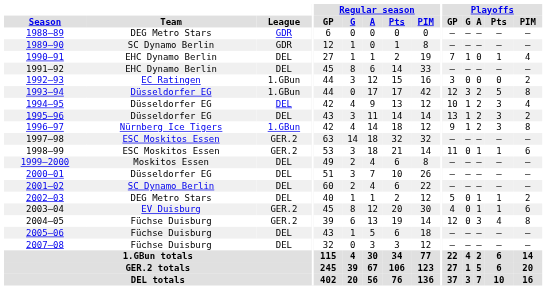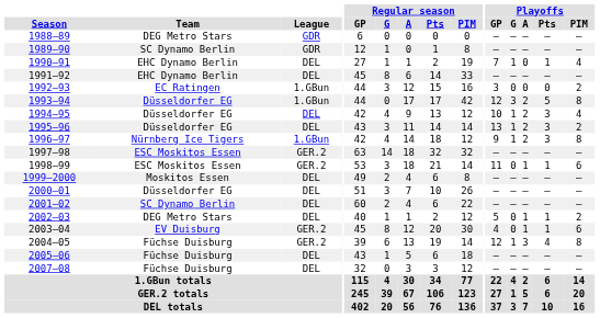2004–05 | Playoffs / G: 0 -> 1
